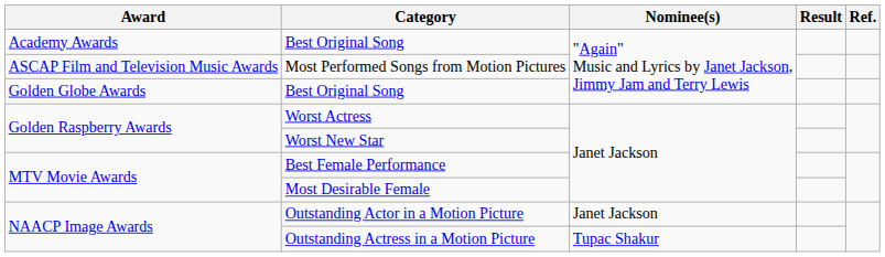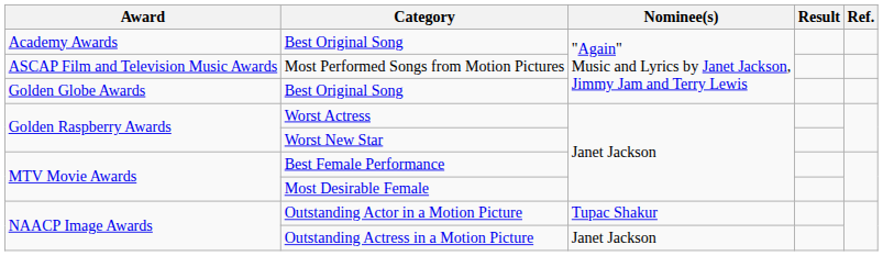Outstanding Actor in a Motion Picture | Nominee(s): Janet Jackson -> Tupac Shakur
Outstanding Actress in a Motion Picture | Nominee(s): Tupac Shakur -> Janet Jackson
